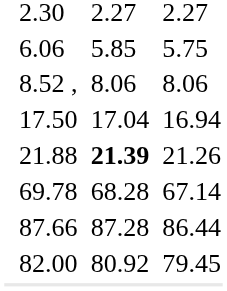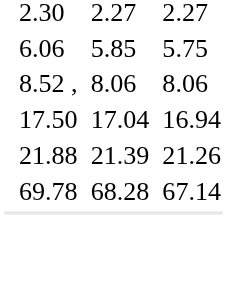21.88 | column 5: bold -> normal
- row: 87.66 | 87.28 | 86.44
- row: 82.00 | 80.92 | 79.45
